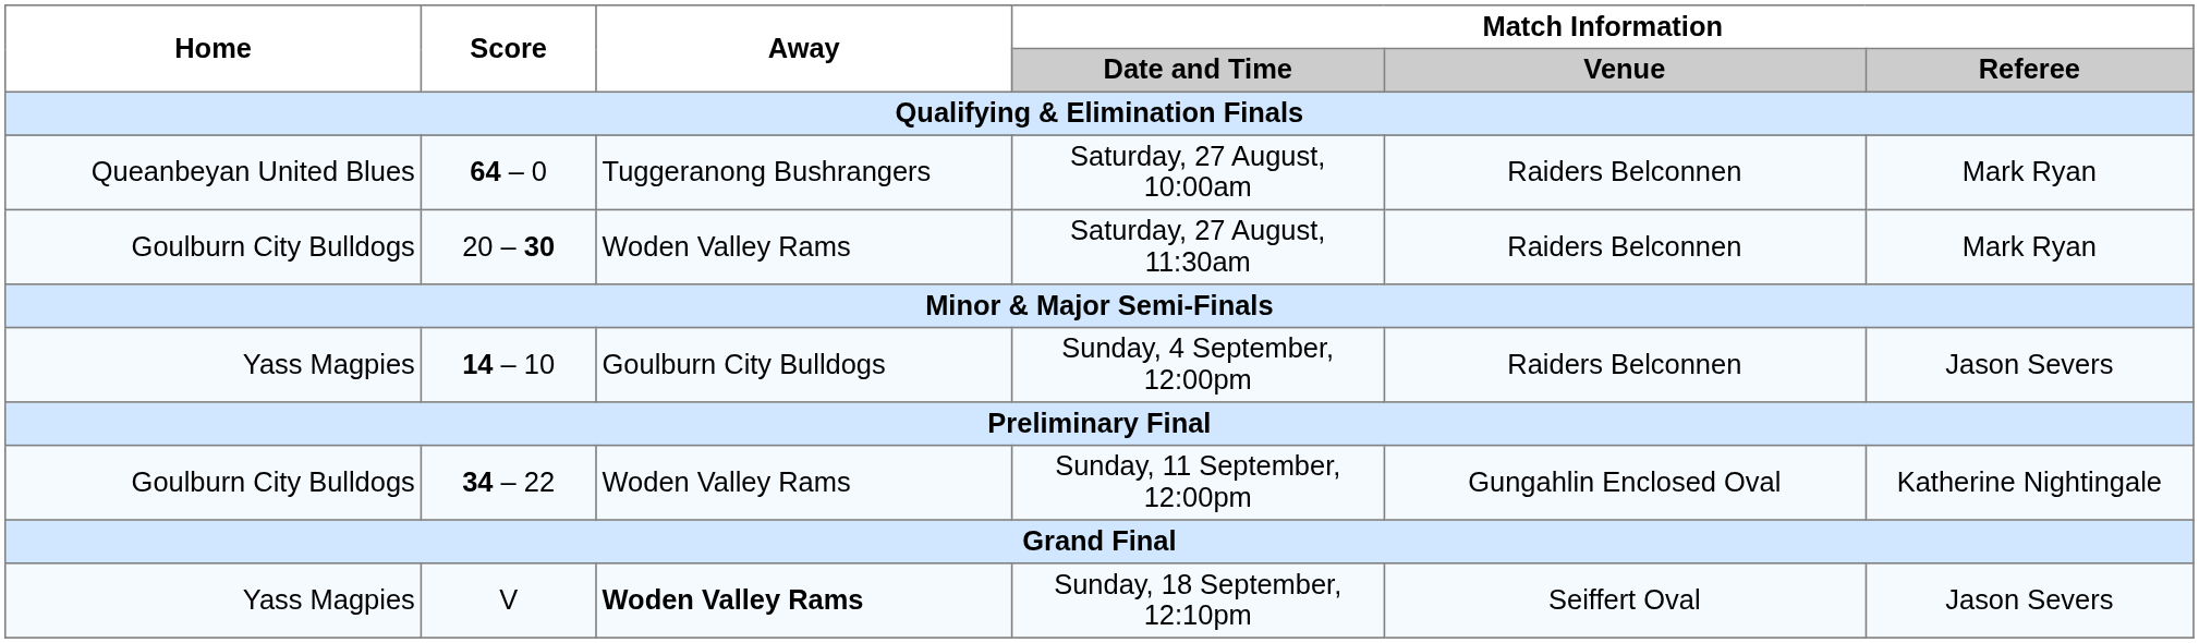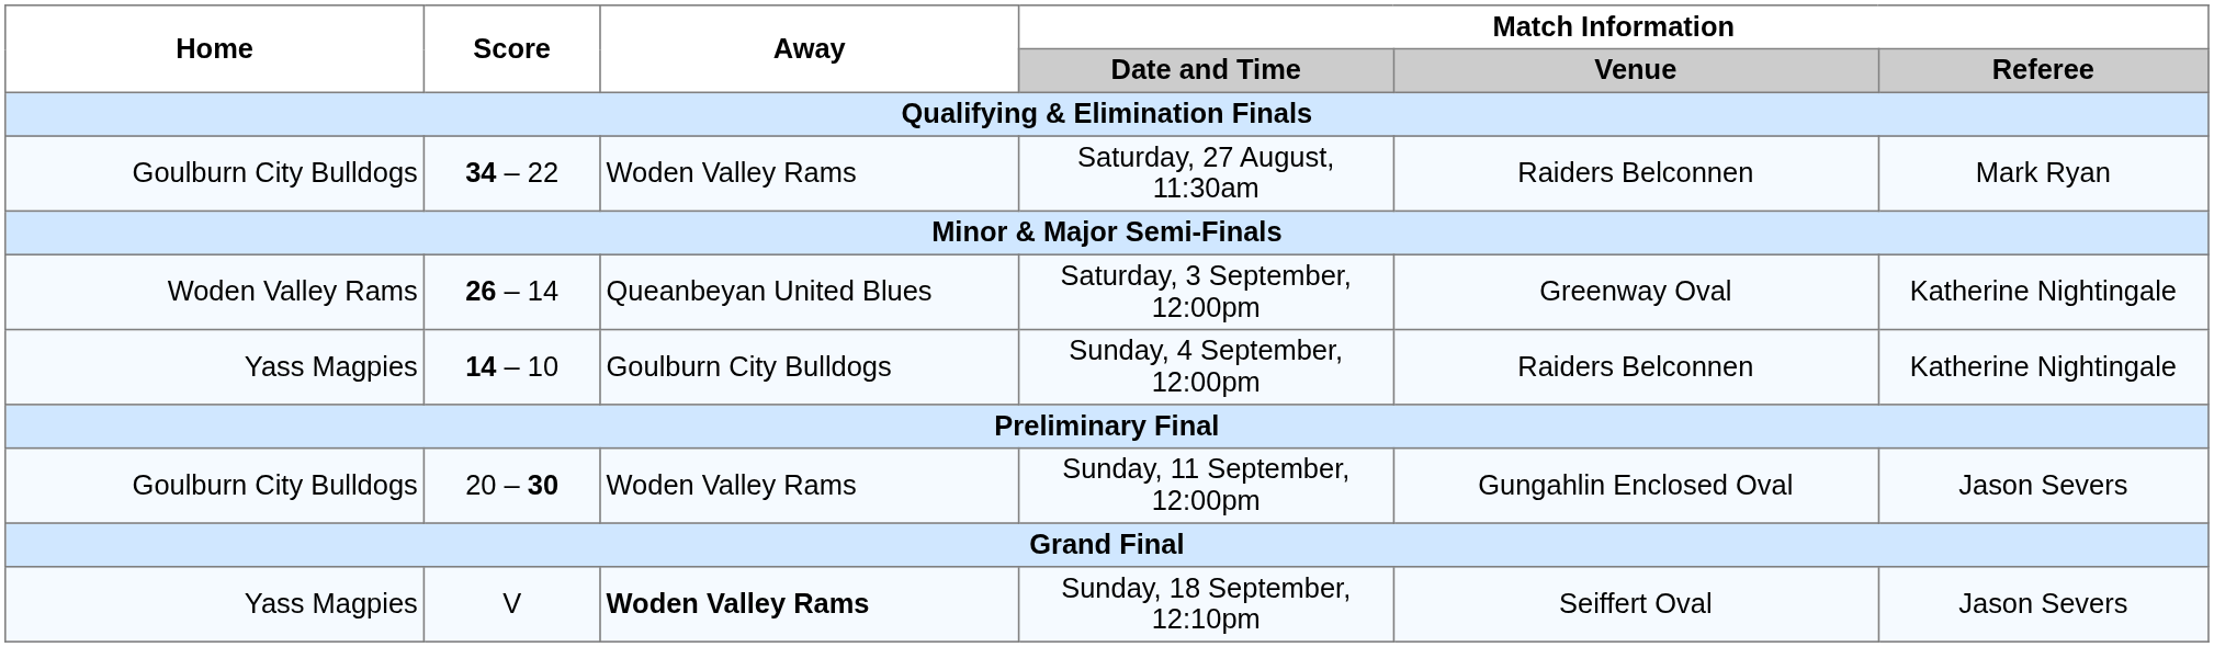- row: Queanbeyan United Blues | 64 – 0 | Tuggeranong Bushrangers | Saturday, 27 August, 10:00am | Raiders Belconnen | Mark Ryan
Saturday, 27 August, 11:30am | Score: 20 – 30 -> 34 – 22
+ row: Woden Valley Rams | 26 – 14 | Queanbeyan United Blues | Saturday, 3 September, 12:00pm | Greenway Oval | Katherine Nightingale
Sunday, 4 September, 12:00pm | Match Information / Referee: Jason Severs -> Katherine Nightingale
Sunday, 11 September, 12:00pm | Score: 34 – 22 -> 20 – 30
Sunday, 11 September, 12:00pm | Match Information / Referee: Katherine Nightingale -> Jason Severs
